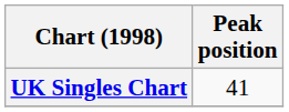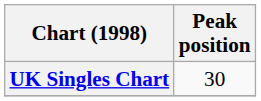UK Singles Chart | Peak position: 41 -> 30
